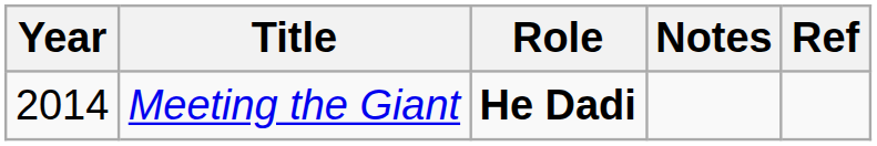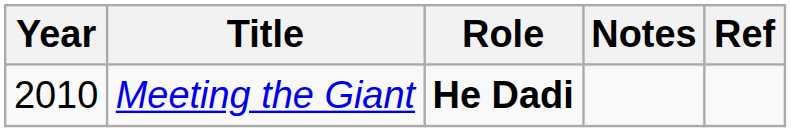Meeting the Giant | Year: 2014 -> 2010
